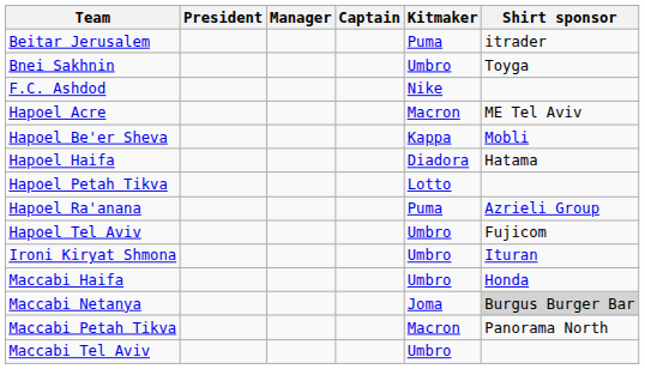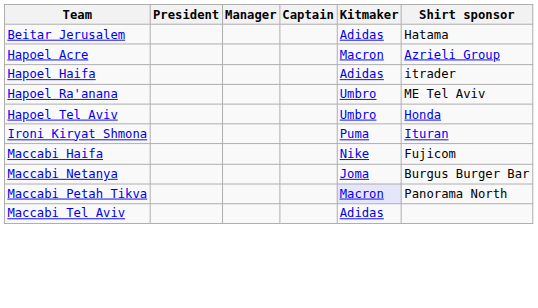Beitar Jerusalem | Kitmaker: Puma -> Adidas
Beitar Jerusalem | Shirt sponsor: itrader -> Hatama
- row: Bnei Sakhnin | Umbro | Toyga
- row: F.C. Ashdod | Nike
Hapoel Acre | Shirt sponsor: ME Tel Aviv -> Azrieli Group
- row: Hapoel Be'er Sheva | Kappa | Mobli
Hapoel Haifa | Kitmaker: Diadora -> Adidas
Hapoel Haifa | Shirt sponsor: Hatama -> itrader
- row: Hapoel Petah Tikva | Lotto
Hapoel Ra'anana | Kitmaker: Puma -> Umbro
Hapoel Ra'anana | Shirt sponsor: Azrieli Group -> ME Tel Aviv
Hapoel Tel Aviv | Shirt sponsor: Fujicom -> Honda
Ironi Kiryat Shmona | Kitmaker: Umbro -> Puma
Maccabi Haifa | Kitmaker: Umbro -> Nike
Maccabi Haifa | Shirt sponsor: Honda -> Fujicom
Maccabi Netanya | Shirt sponsor: lightgrey background -> no background
Maccabi Petah Tikva | Kitmaker: no background -> lavender background
Maccabi Tel Aviv | Kitmaker: Umbro -> Adidas
